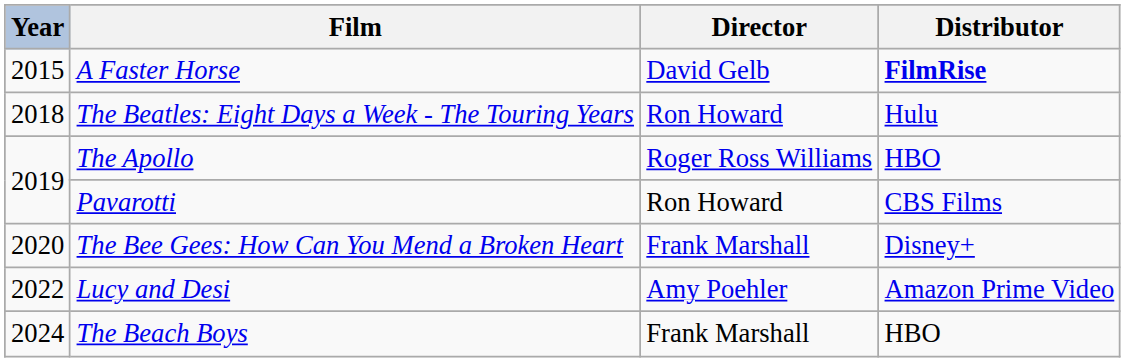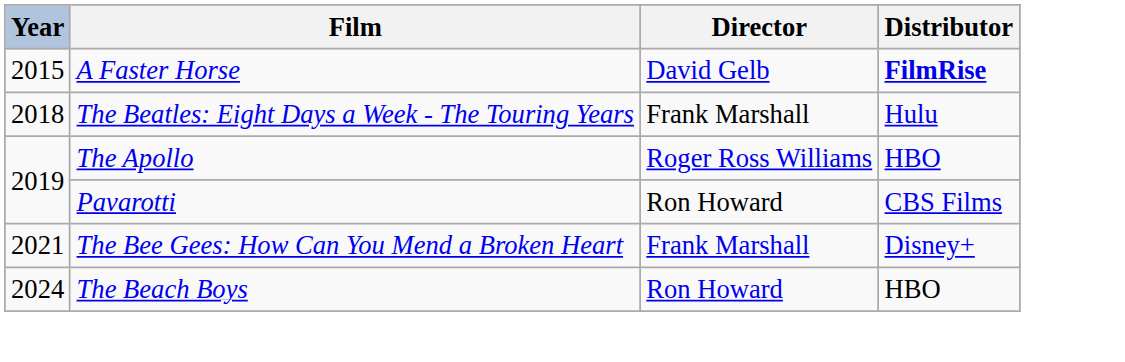The Beatles: Eight Days a Week - The Touring Years | Director: Ron Howard -> Frank Marshall
The Bee Gees: How Can You Mend a Broken Heart | Year: 2020 -> 2021
- row: 2022 | Lucy and Desi | Amy Poehler | Amazon Prime Video
The Beach Boys | Director: Frank Marshall -> Ron Howard
